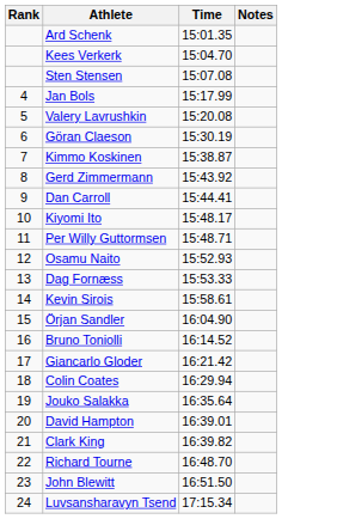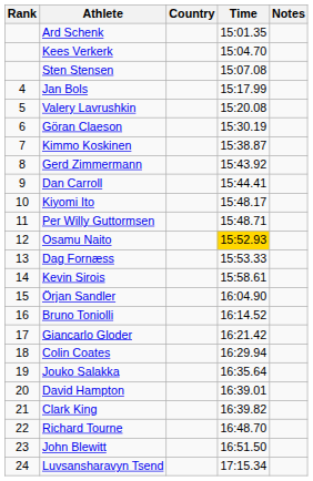+ column: Country
Osamu Naito | Time: no background -> gold background
